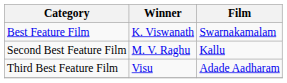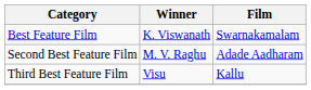Second Best Feature Film | Film: Kallu -> Adade Aadharam
Third Best Feature Film | Film: Adade Aadharam -> Kallu
